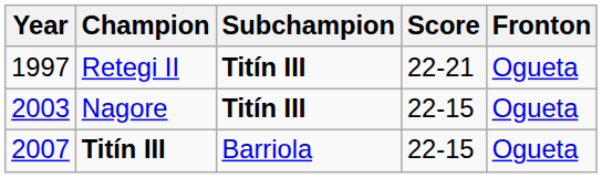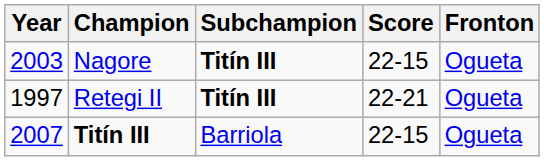rows swapped: Retegi II <-> Nagore
